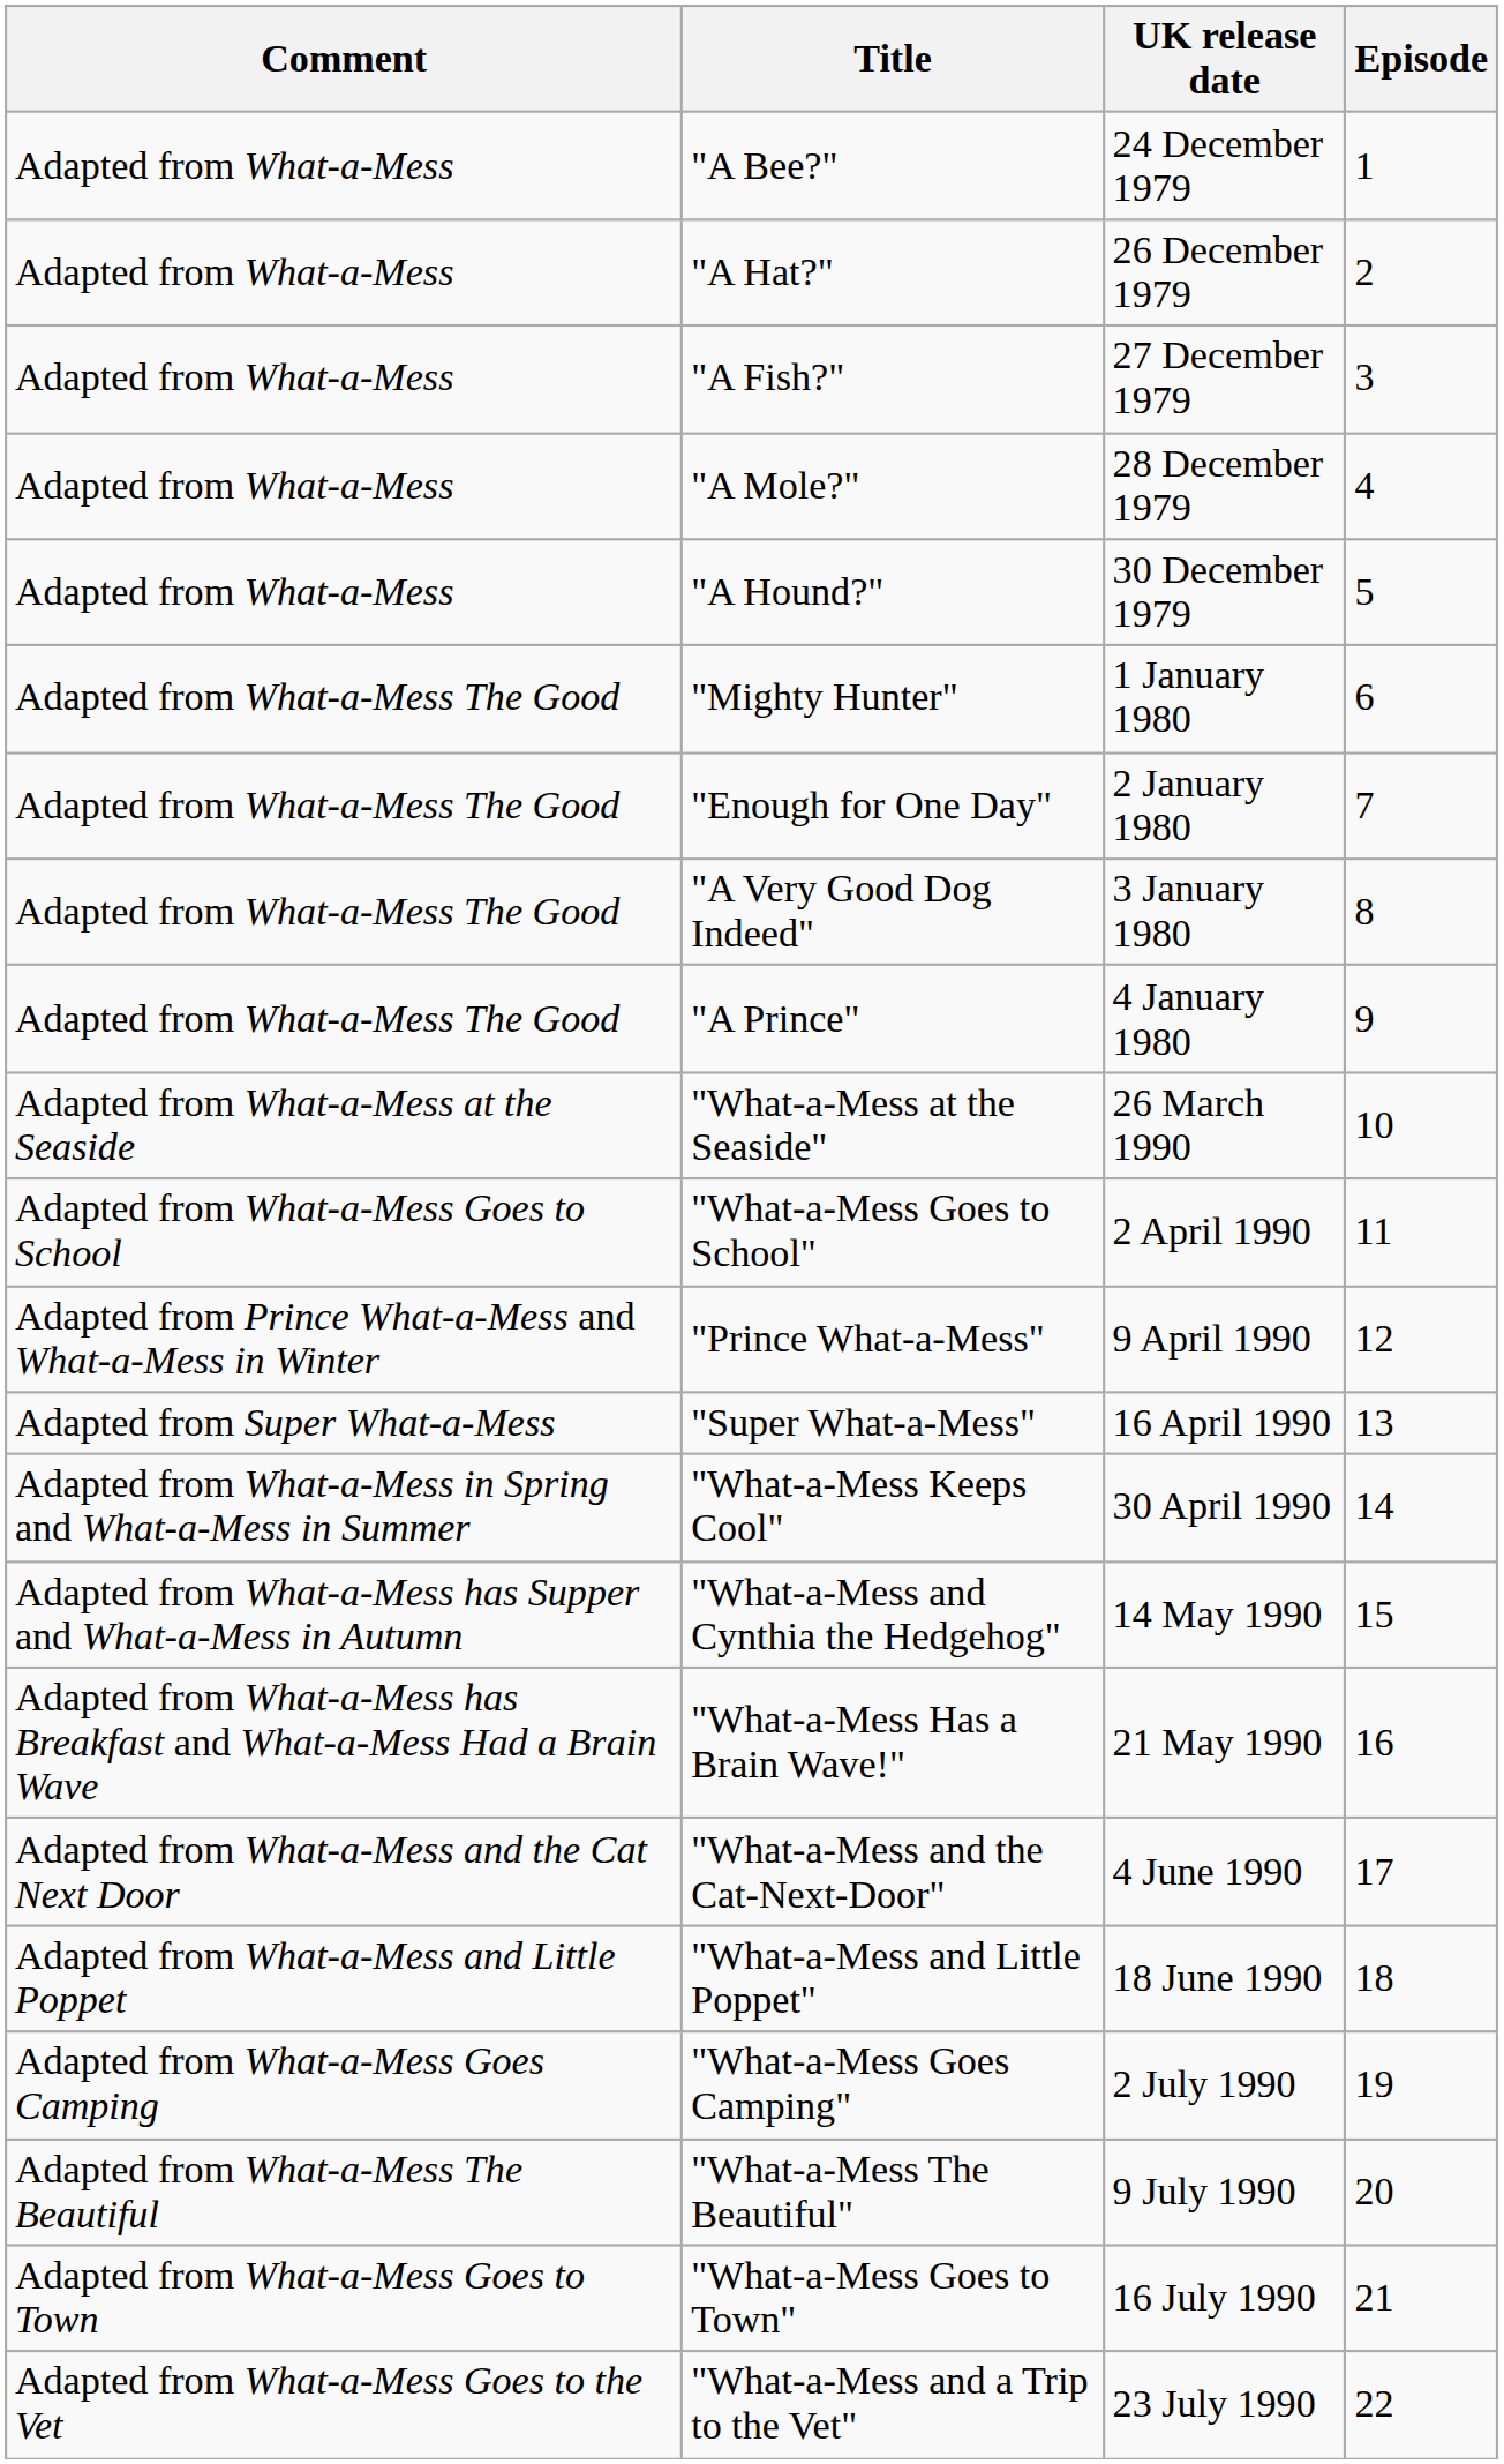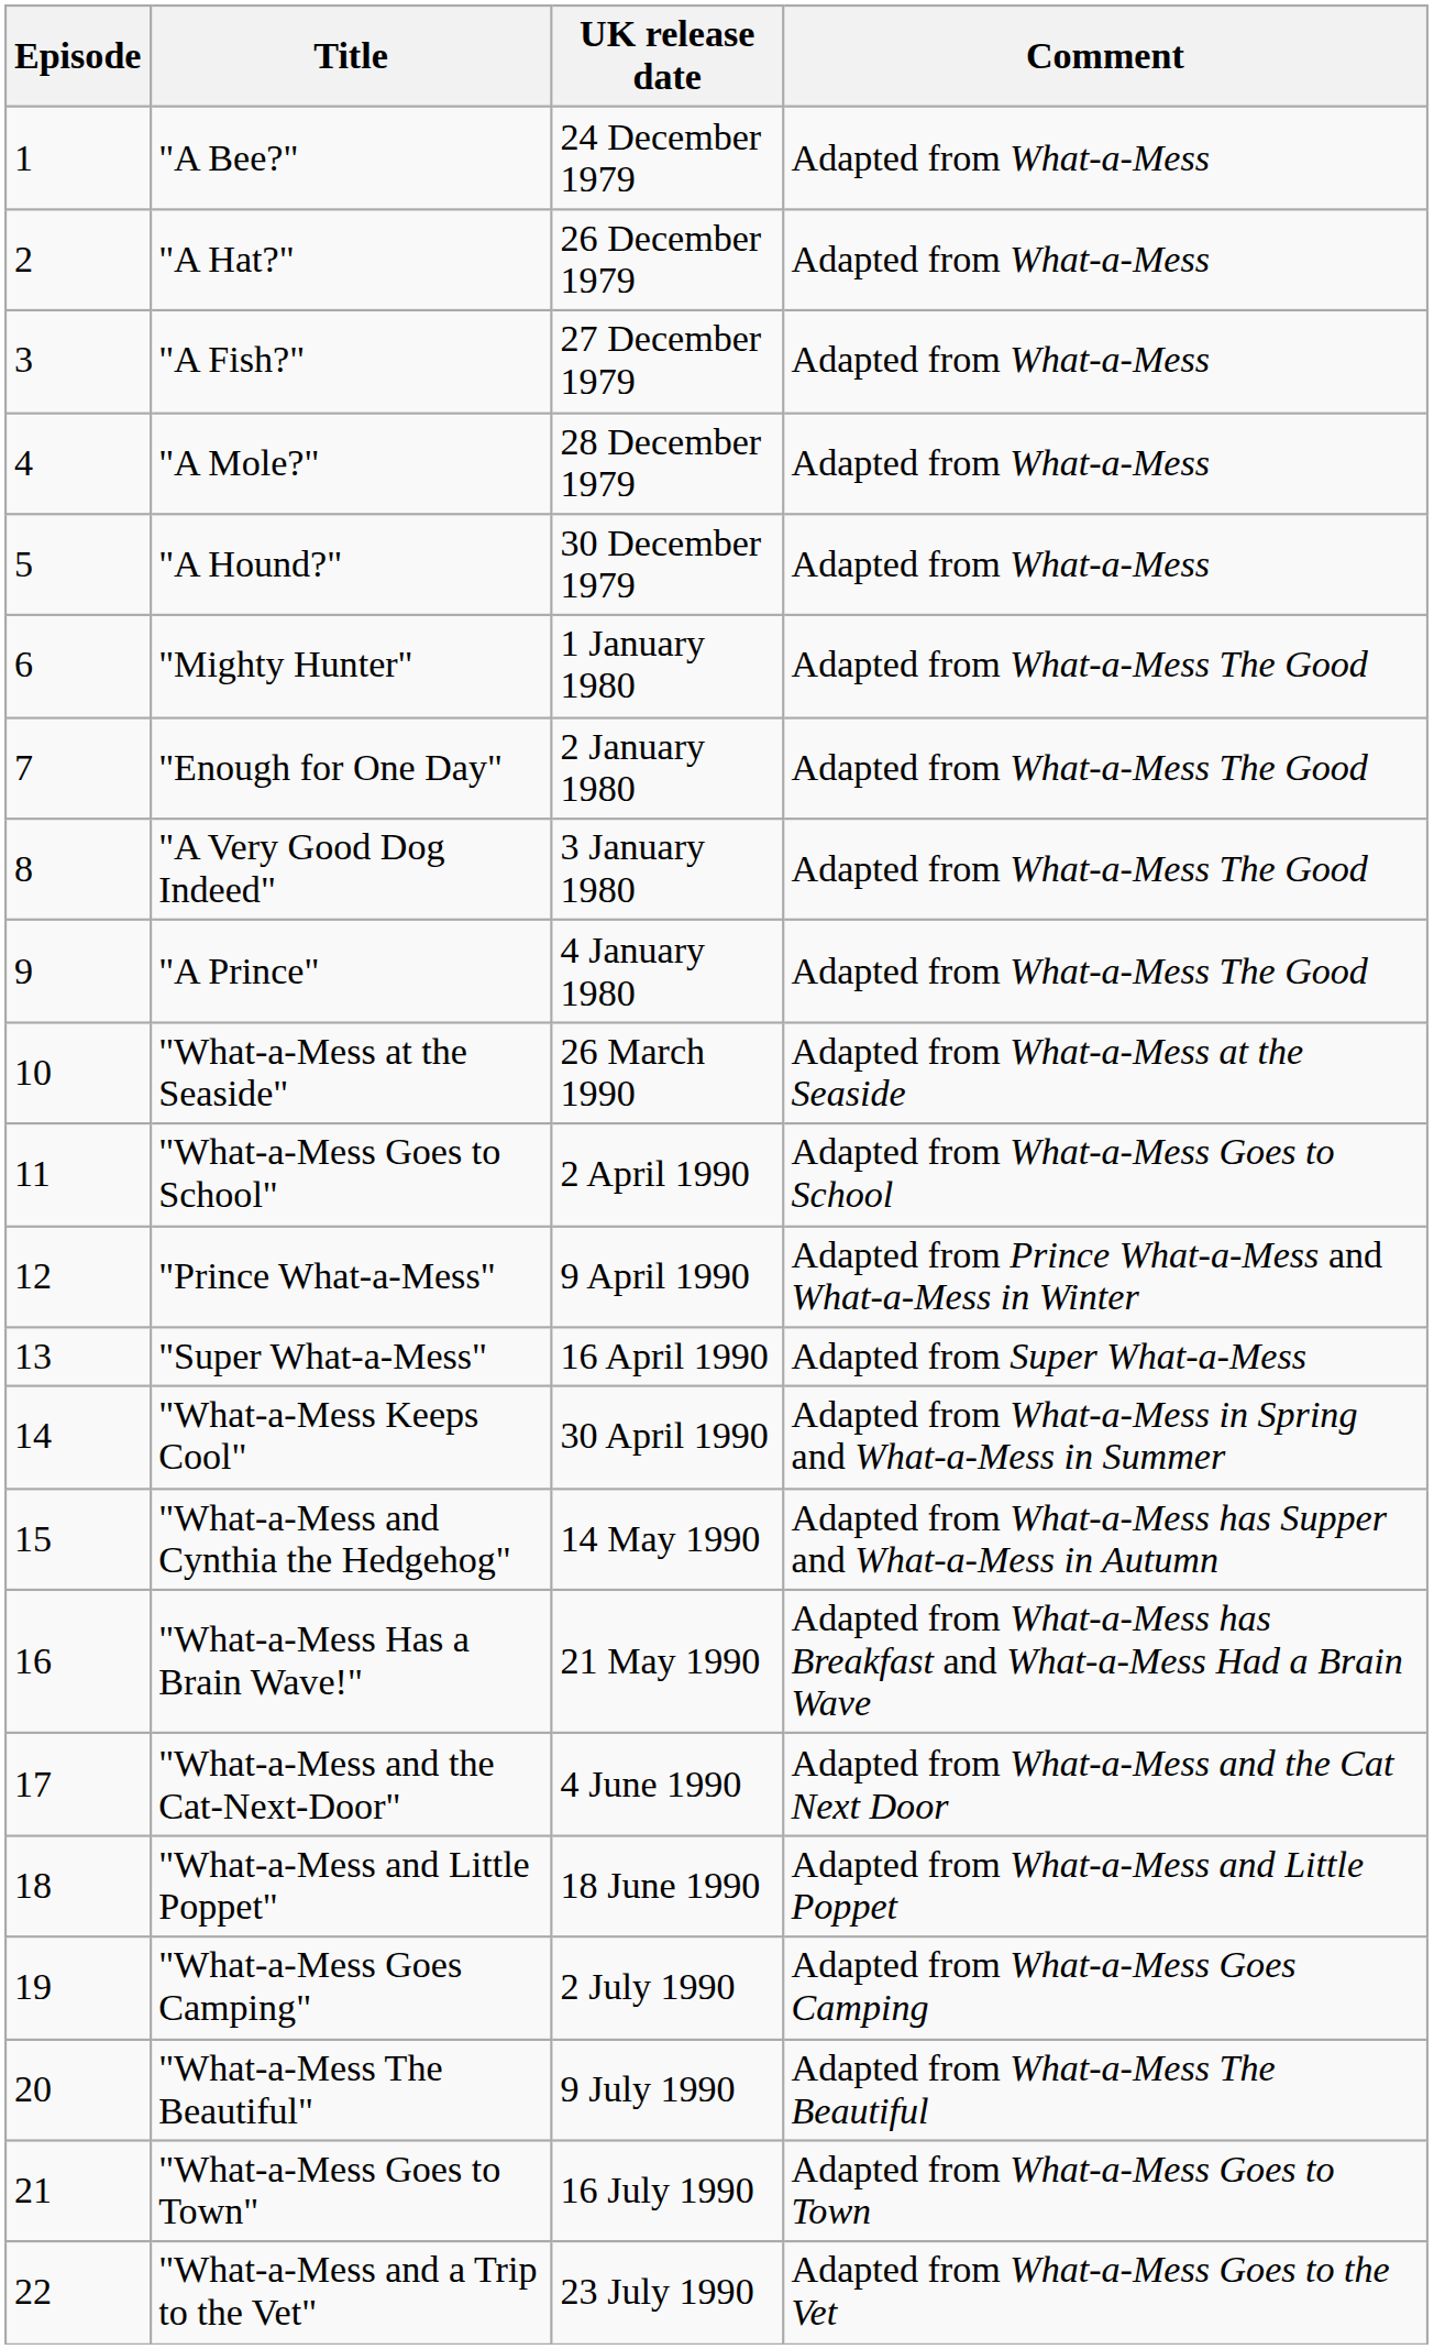columns swapped: Episode <-> Comment
